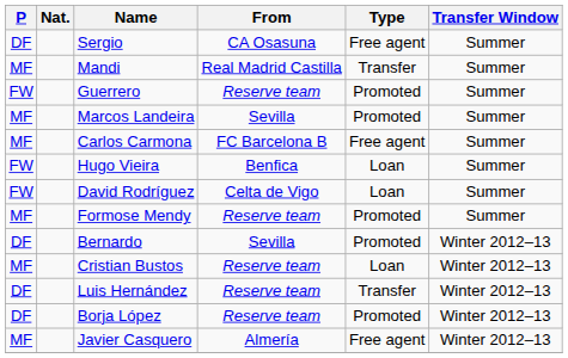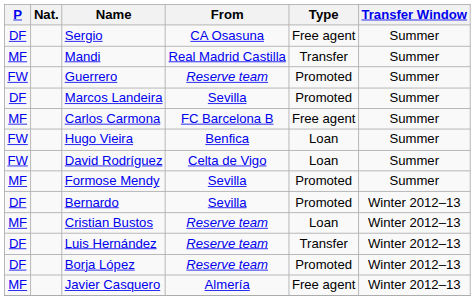Marcos Landeira | P: MF -> DF
Formose Mendy | From: Reserve team -> Sevilla
